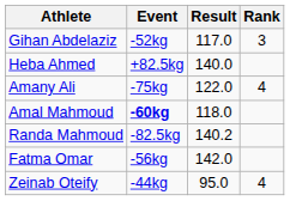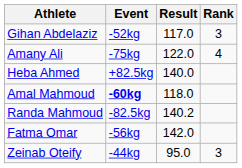rows swapped: Heba Ahmed <-> Amany Ali
Zeinab Oteify | Rank: 4 -> 3
